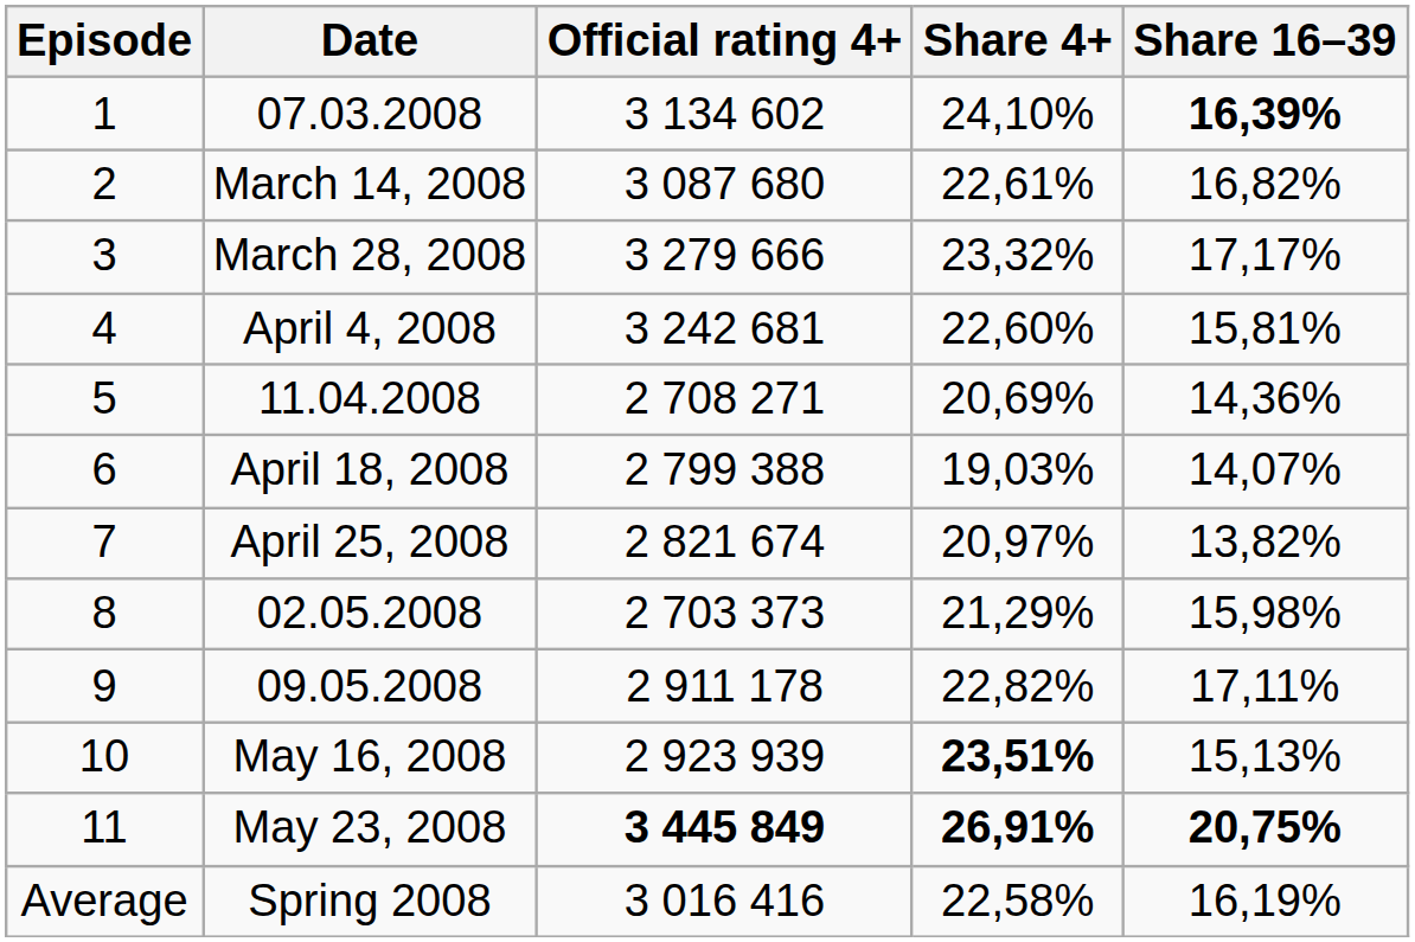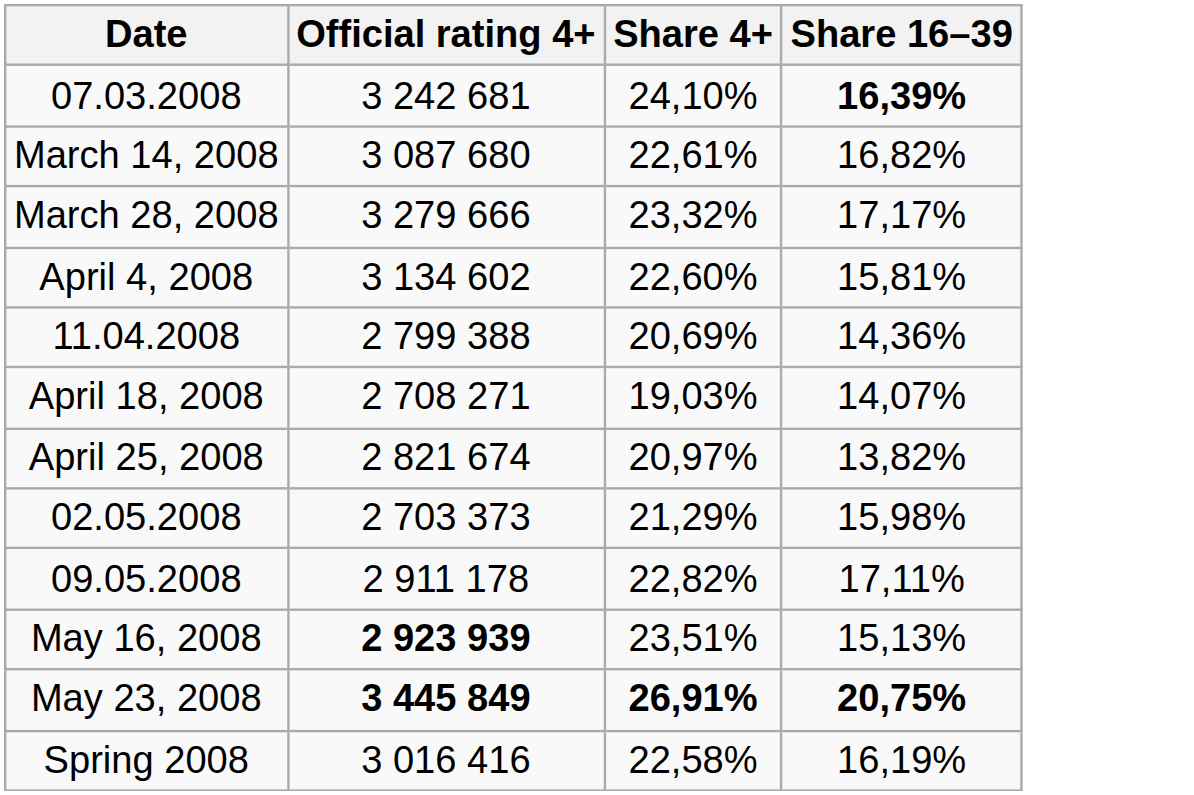- column: Episode | 1 | 2 | 3 | 4 | 5 | 6 | 7 | 8 | 9 | 10 | 11 | Average
07.03.2008 | Official rating 4+: 3 134 602 -> 3 242 681
April 4, 2008 | Official rating 4+: 3 242 681 -> 3 134 602
11.04.2008 | Official rating 4+: 2 708 271 -> 2 799 388
April 18, 2008 | Official rating 4+: 2 799 388 -> 2 708 271
May 16, 2008 | Official rating 4+: normal -> bold
May 16, 2008 | Share 4+: bold -> normal
